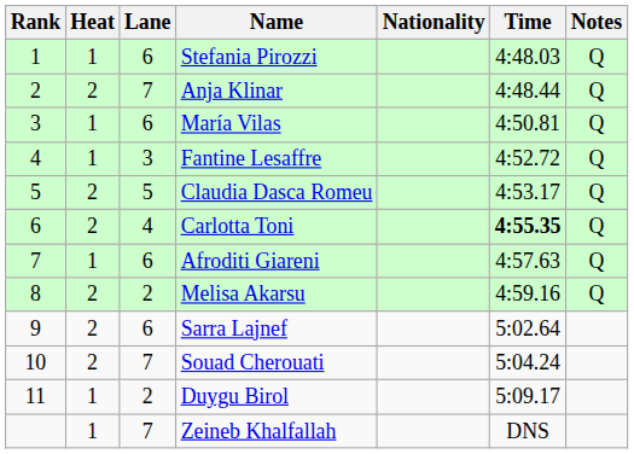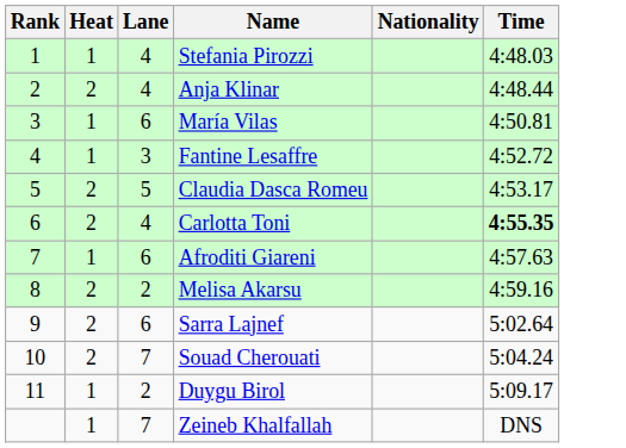- column: Notes | Q | Q | Q | Q | Q | Q | Q | Q
Stefania Pirozzi | Lane: 6 -> 4
Anja Klinar | Lane: 7 -> 4
